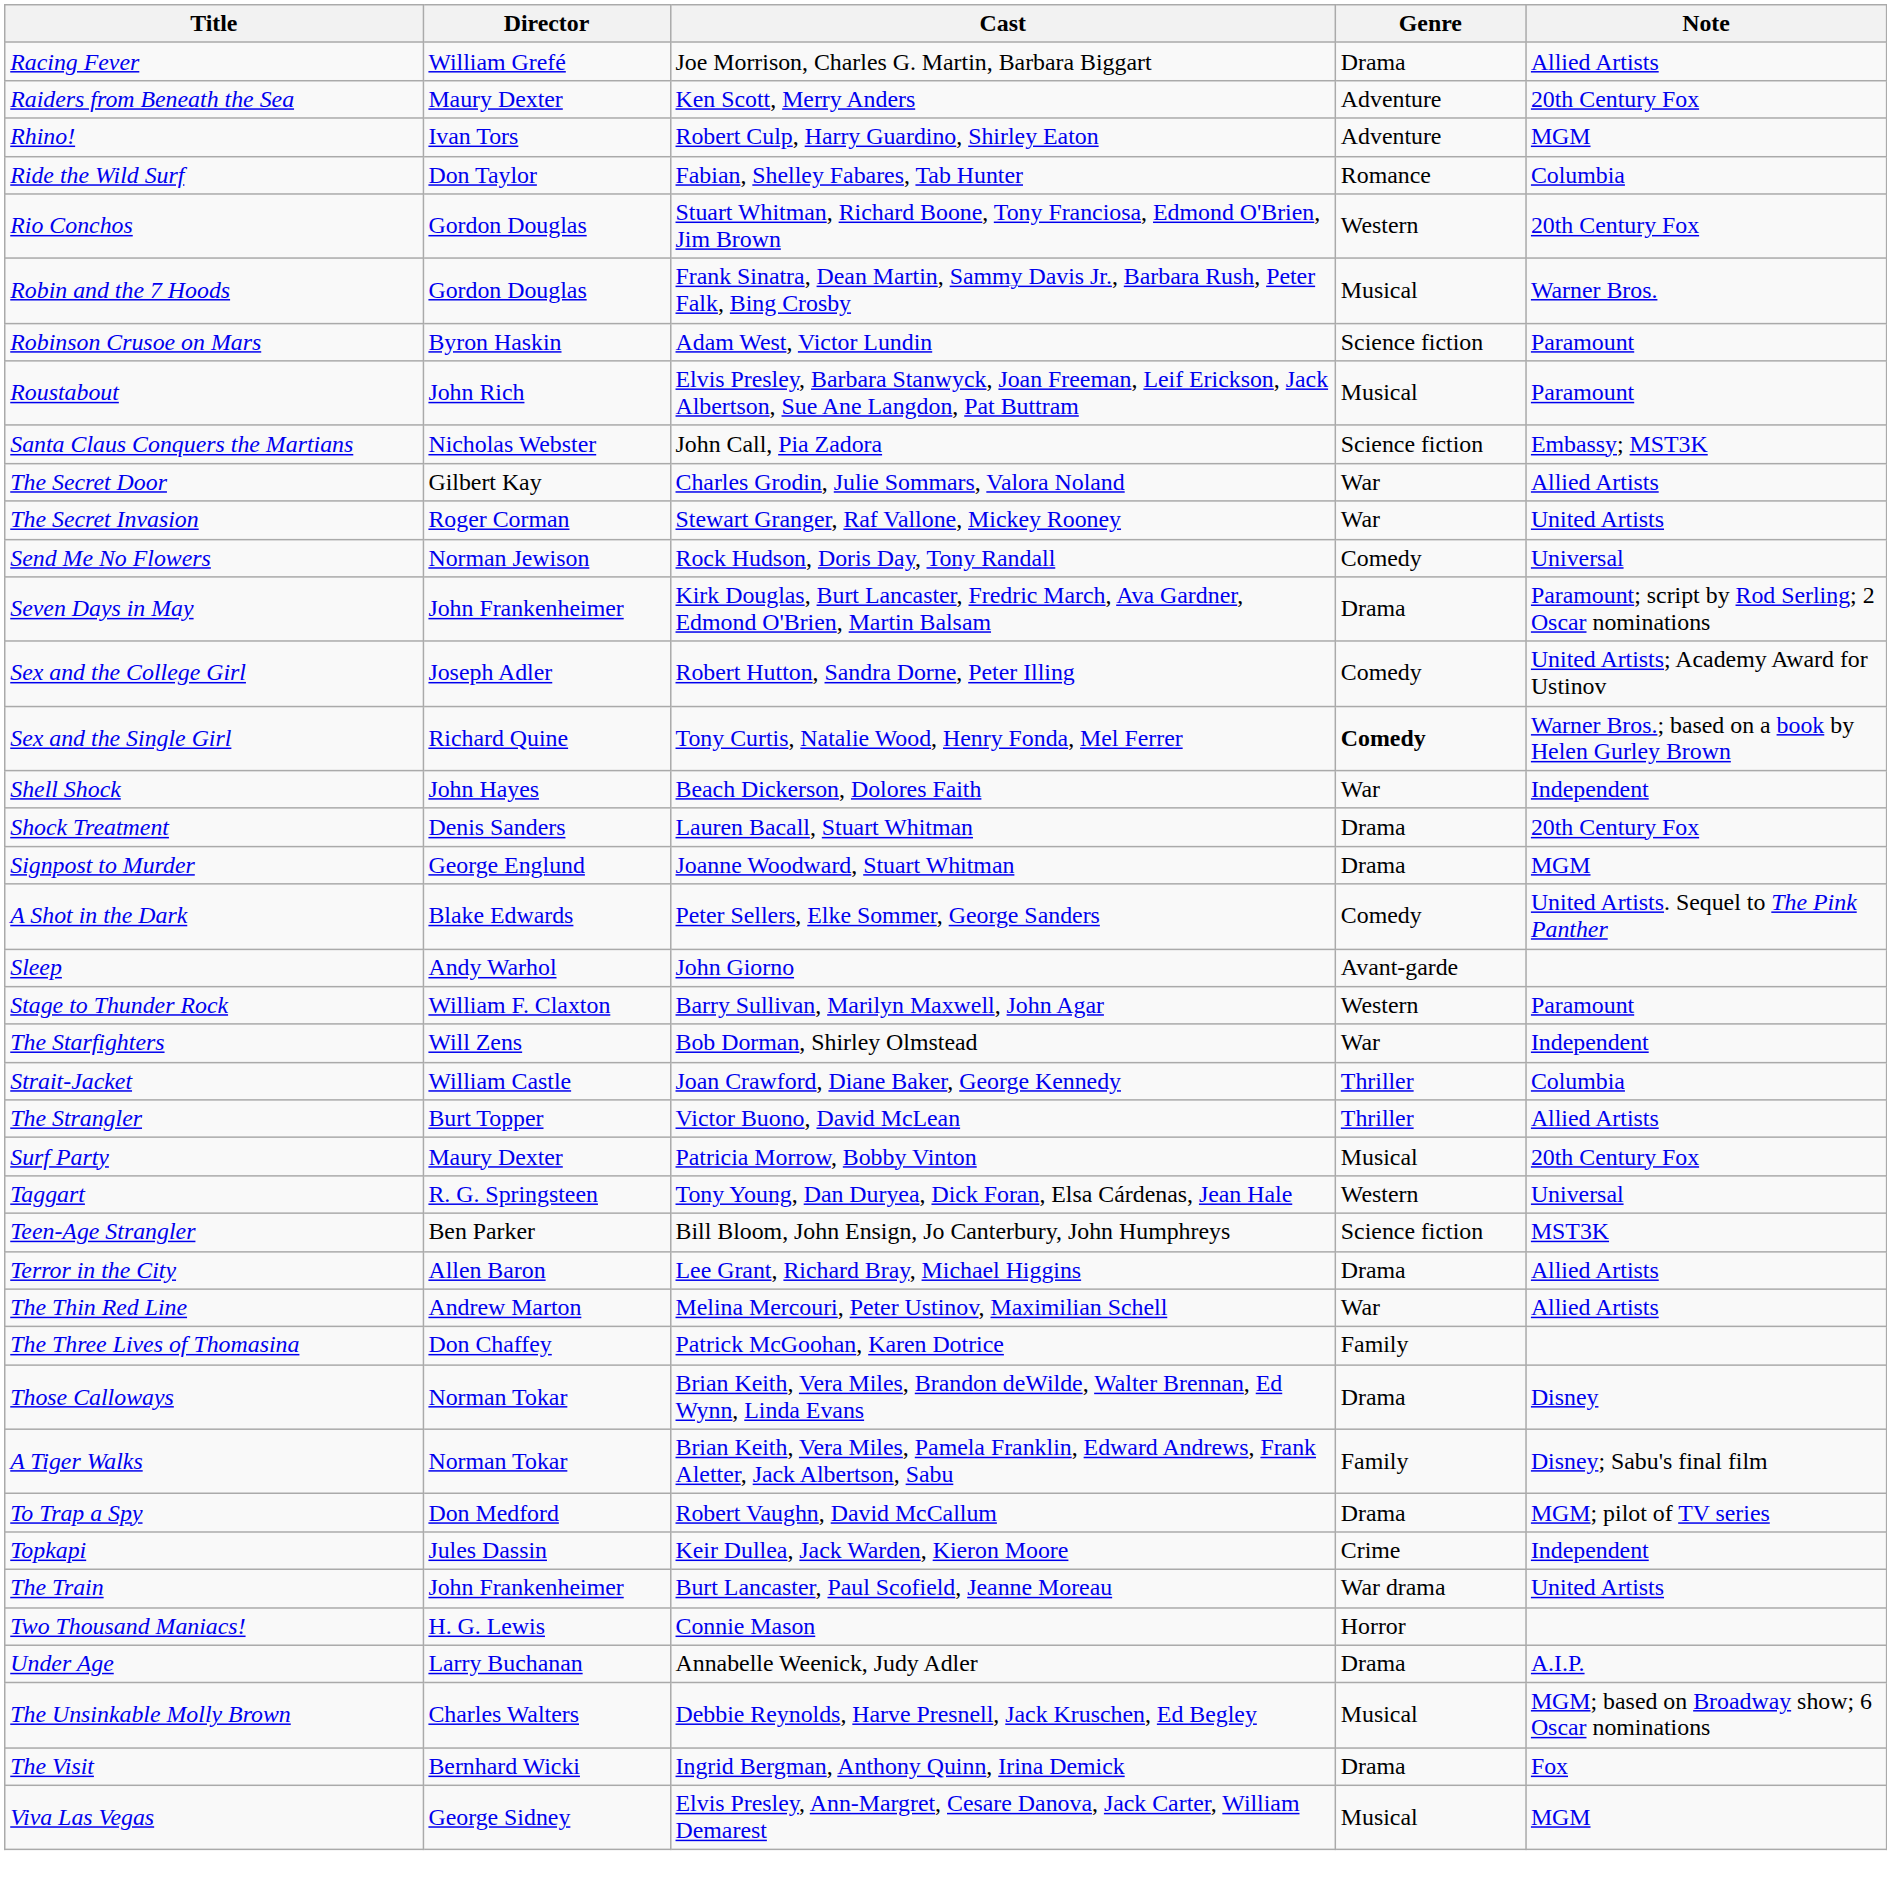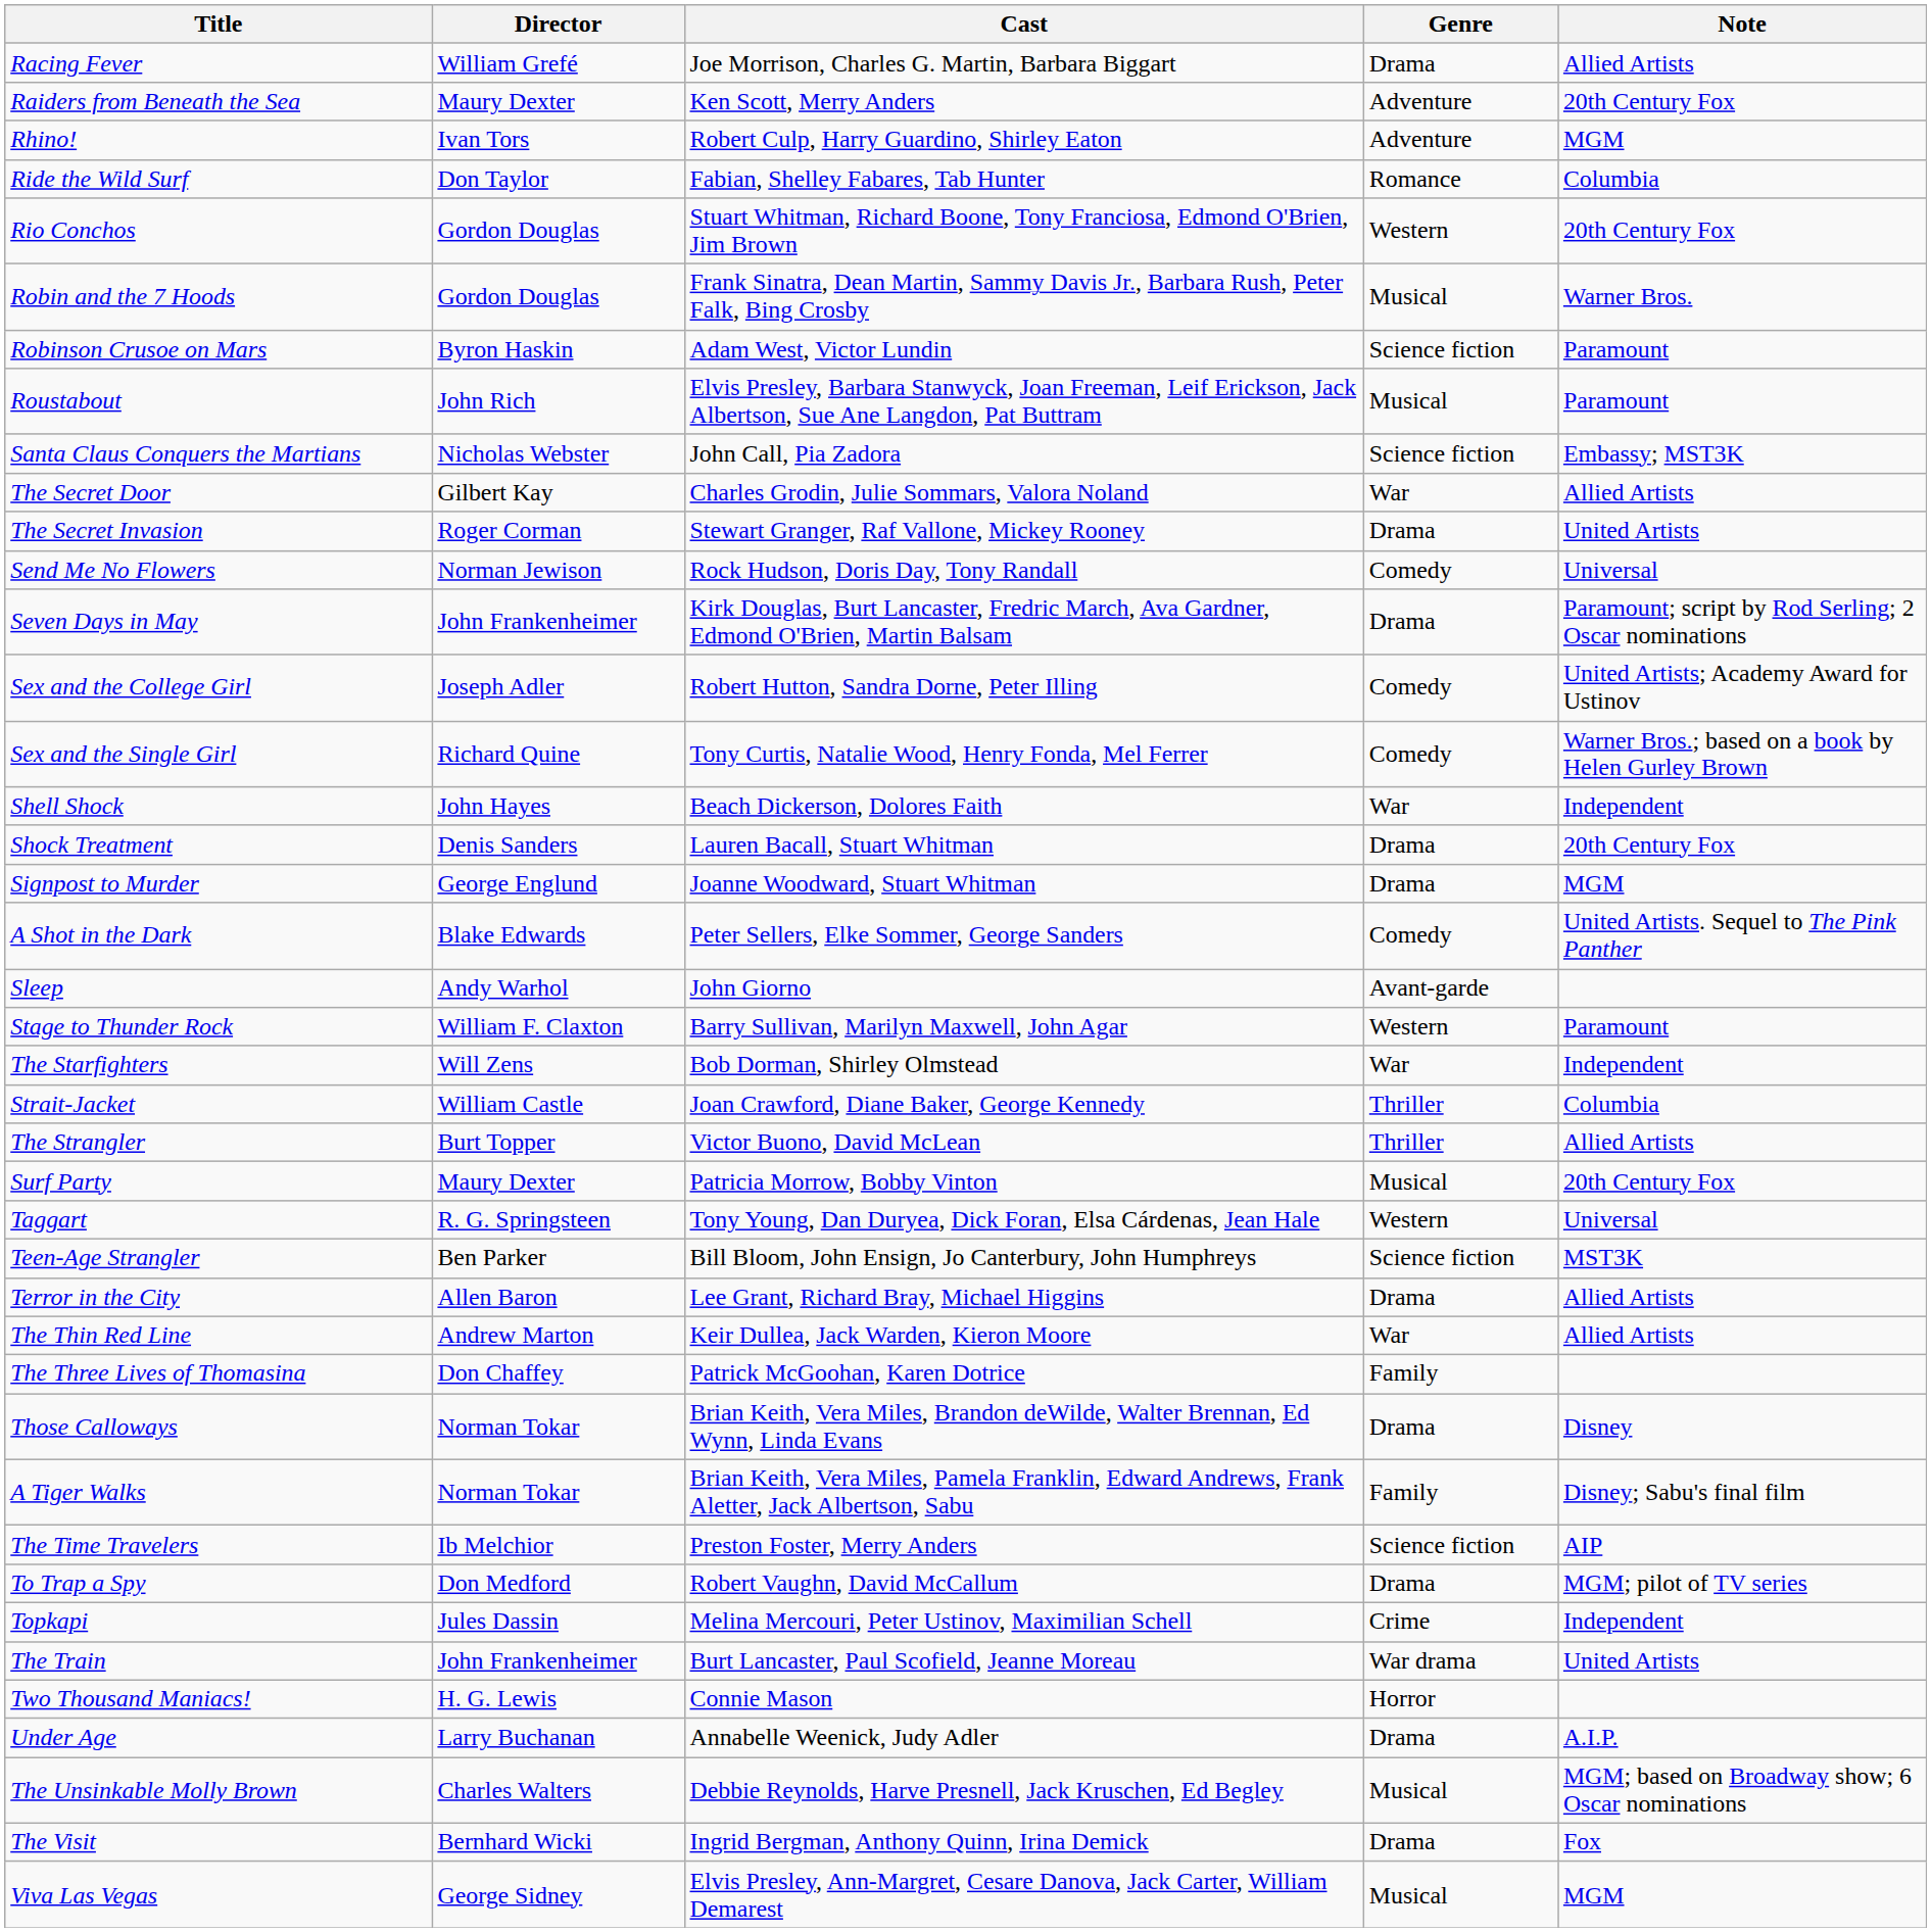The Secret Invasion | Genre: War -> Drama
Sex and the Single Girl | Genre: bold -> normal
The Thin Red Line | Cast: Melina Mercouri, Peter Ustinov, Maximilian Schell -> Keir Dullea, Jack Warden, Kieron Moore
+ row: The Time Travelers | Ib Melchior | Preston Foster, Merry Anders | Science fiction | AIP
Topkapi | Cast: Keir Dullea, Jack Warden, Kieron Moore -> Melina Mercouri, Peter Ustinov, Maximilian Schell
